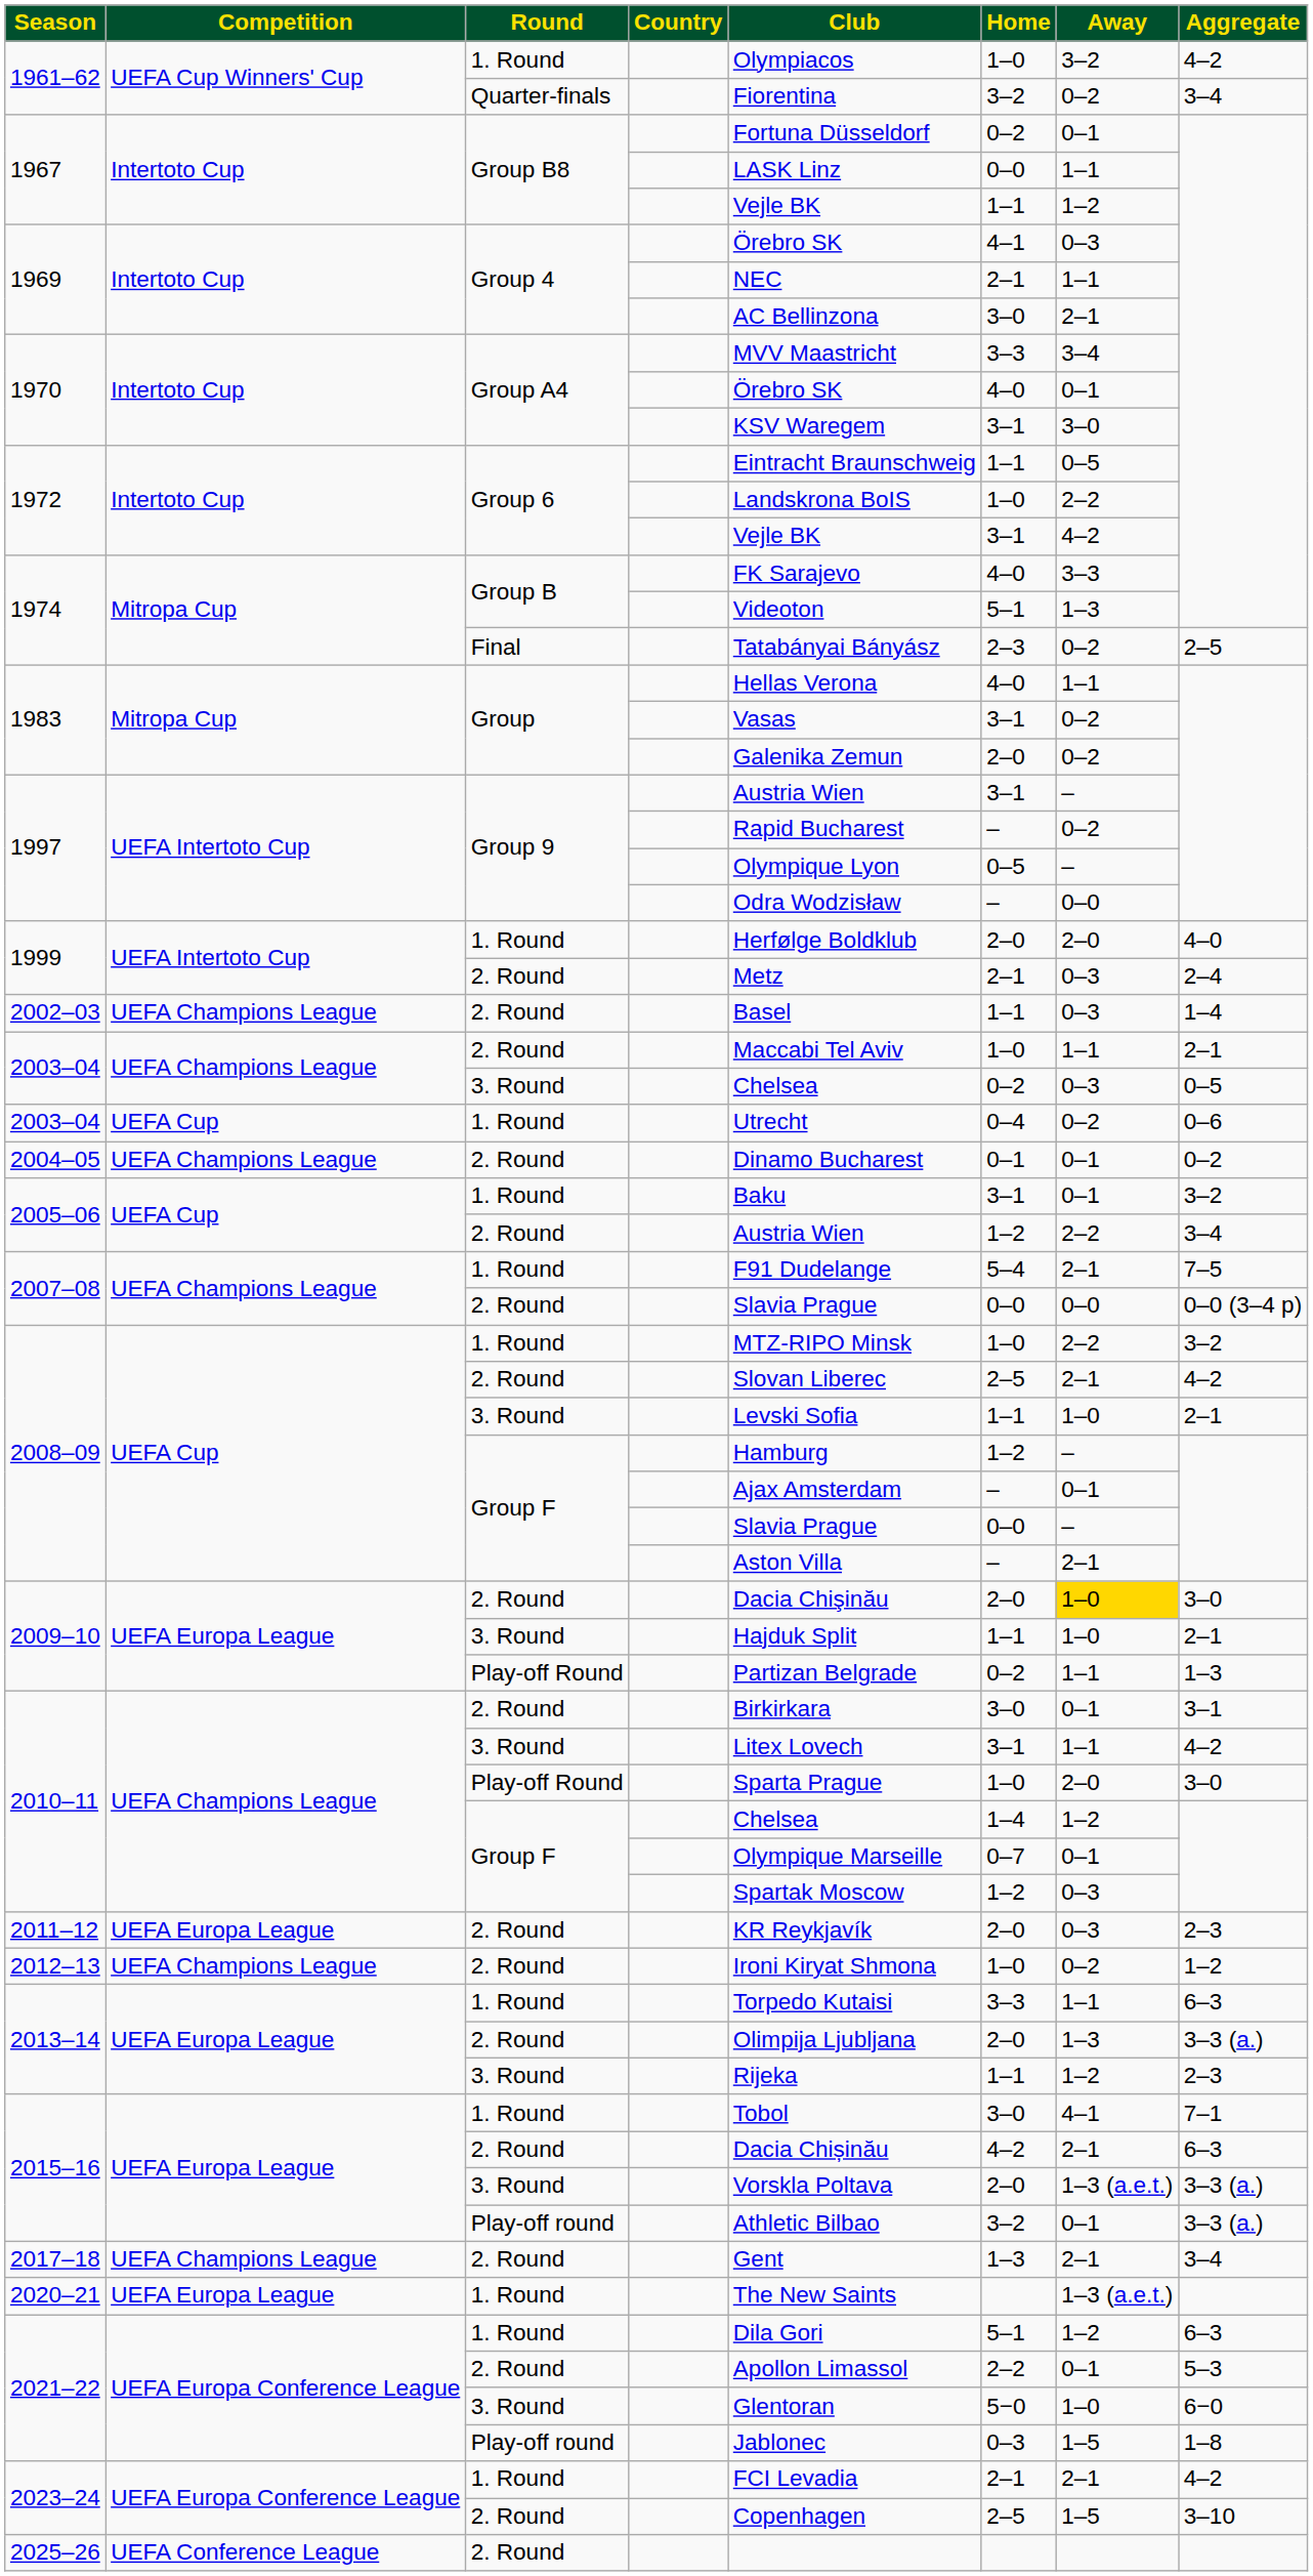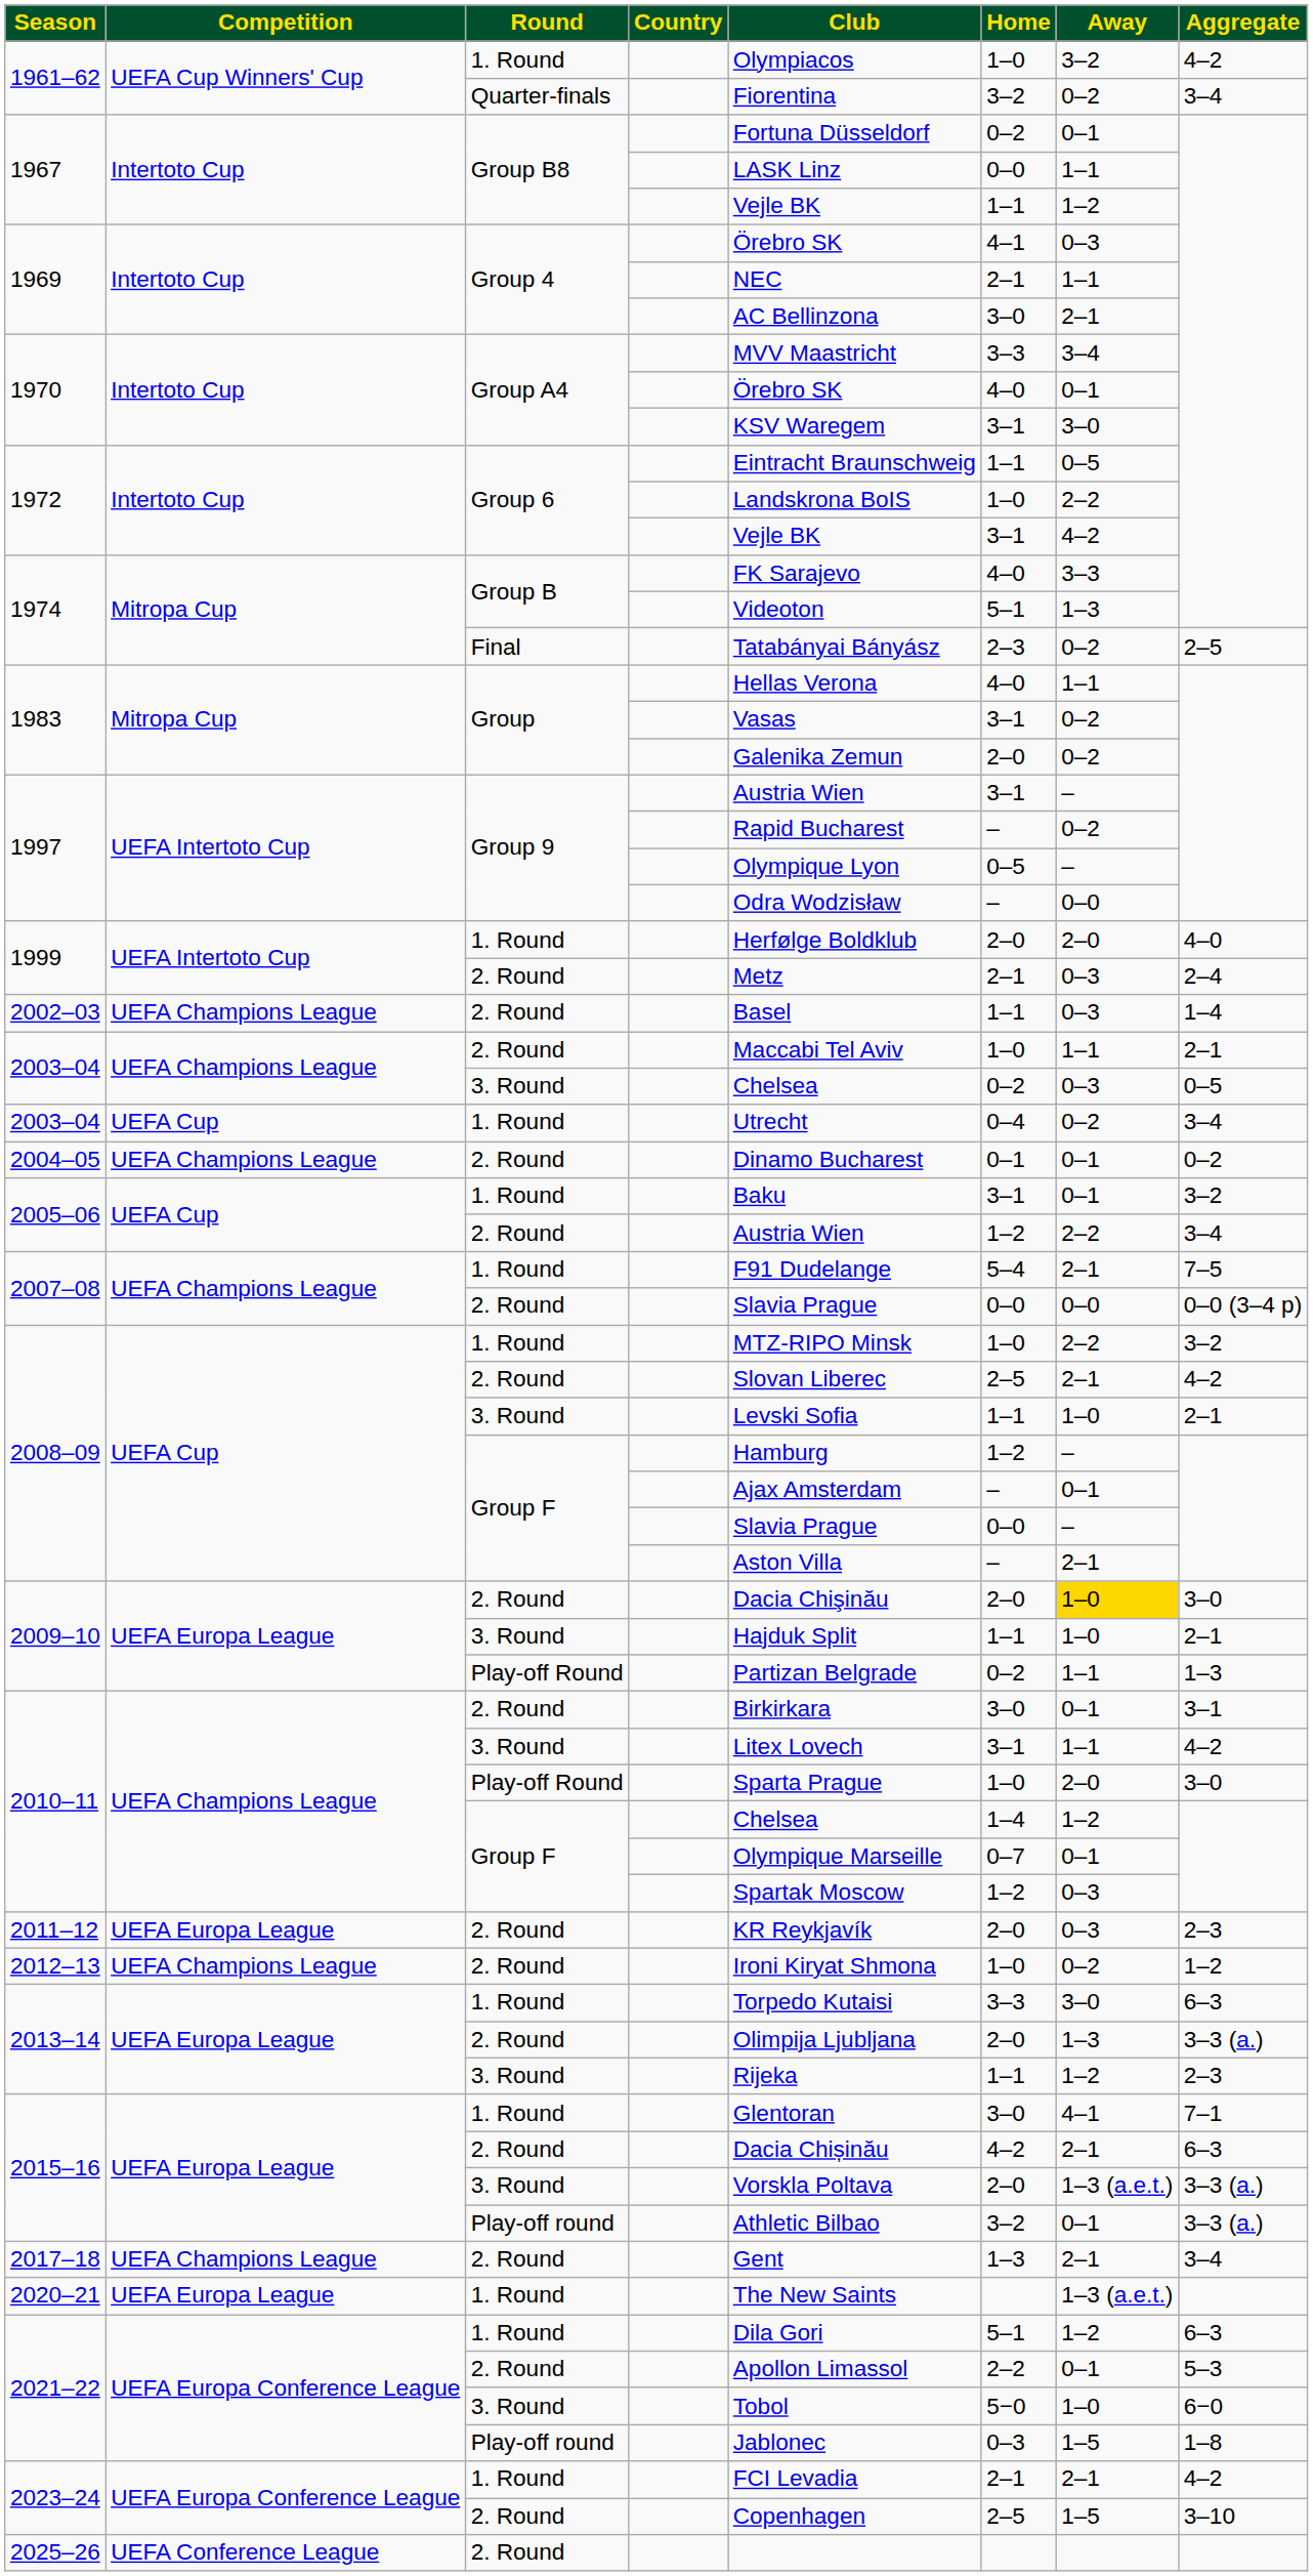2003–04 / 1. Round | Aggregate: 0–6 -> 3–4
2013–14 / 1. Round | Away: 1–1 -> 3–0
2015–16 / 1. Round | Club: Tobol -> Glentoran
2021–22 / 3. Round | Club: Glentoran -> Tobol
